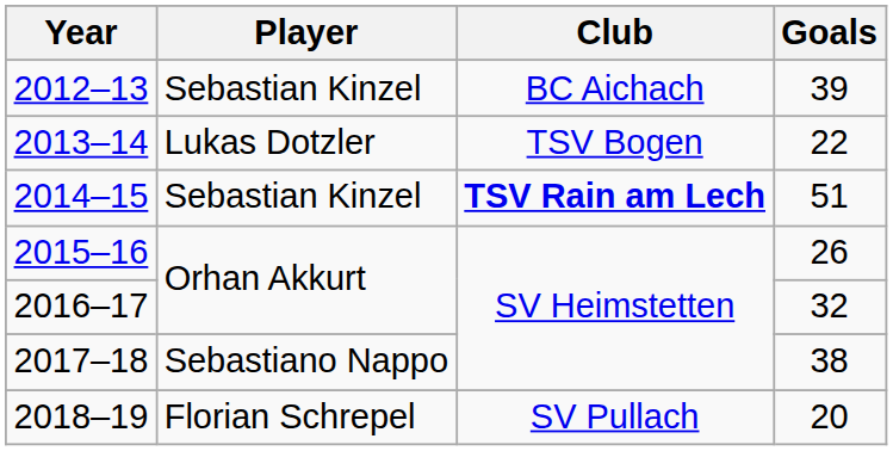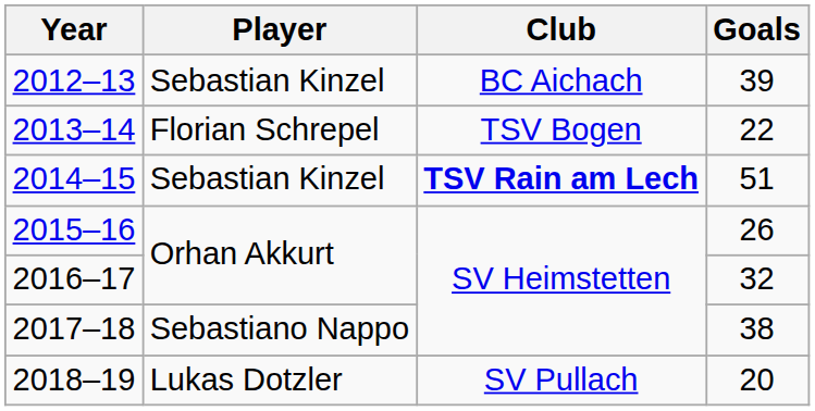2013–14 | Player: Lukas Dotzler -> Florian Schrepel
2018–19 | Player: Florian Schrepel -> Lukas Dotzler
